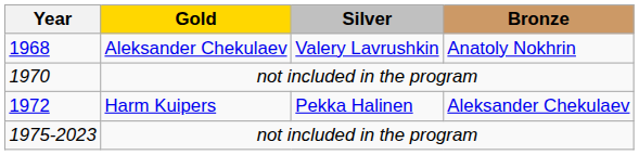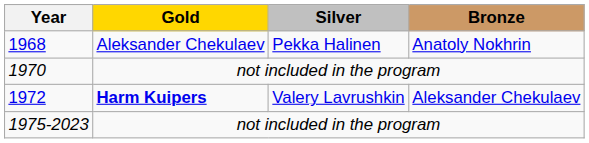1968 | Silver: Valery Lavrushkin -> Pekka Halinen
1972 | Gold: normal -> bold
1972 | Silver: Pekka Halinen -> Valery Lavrushkin
